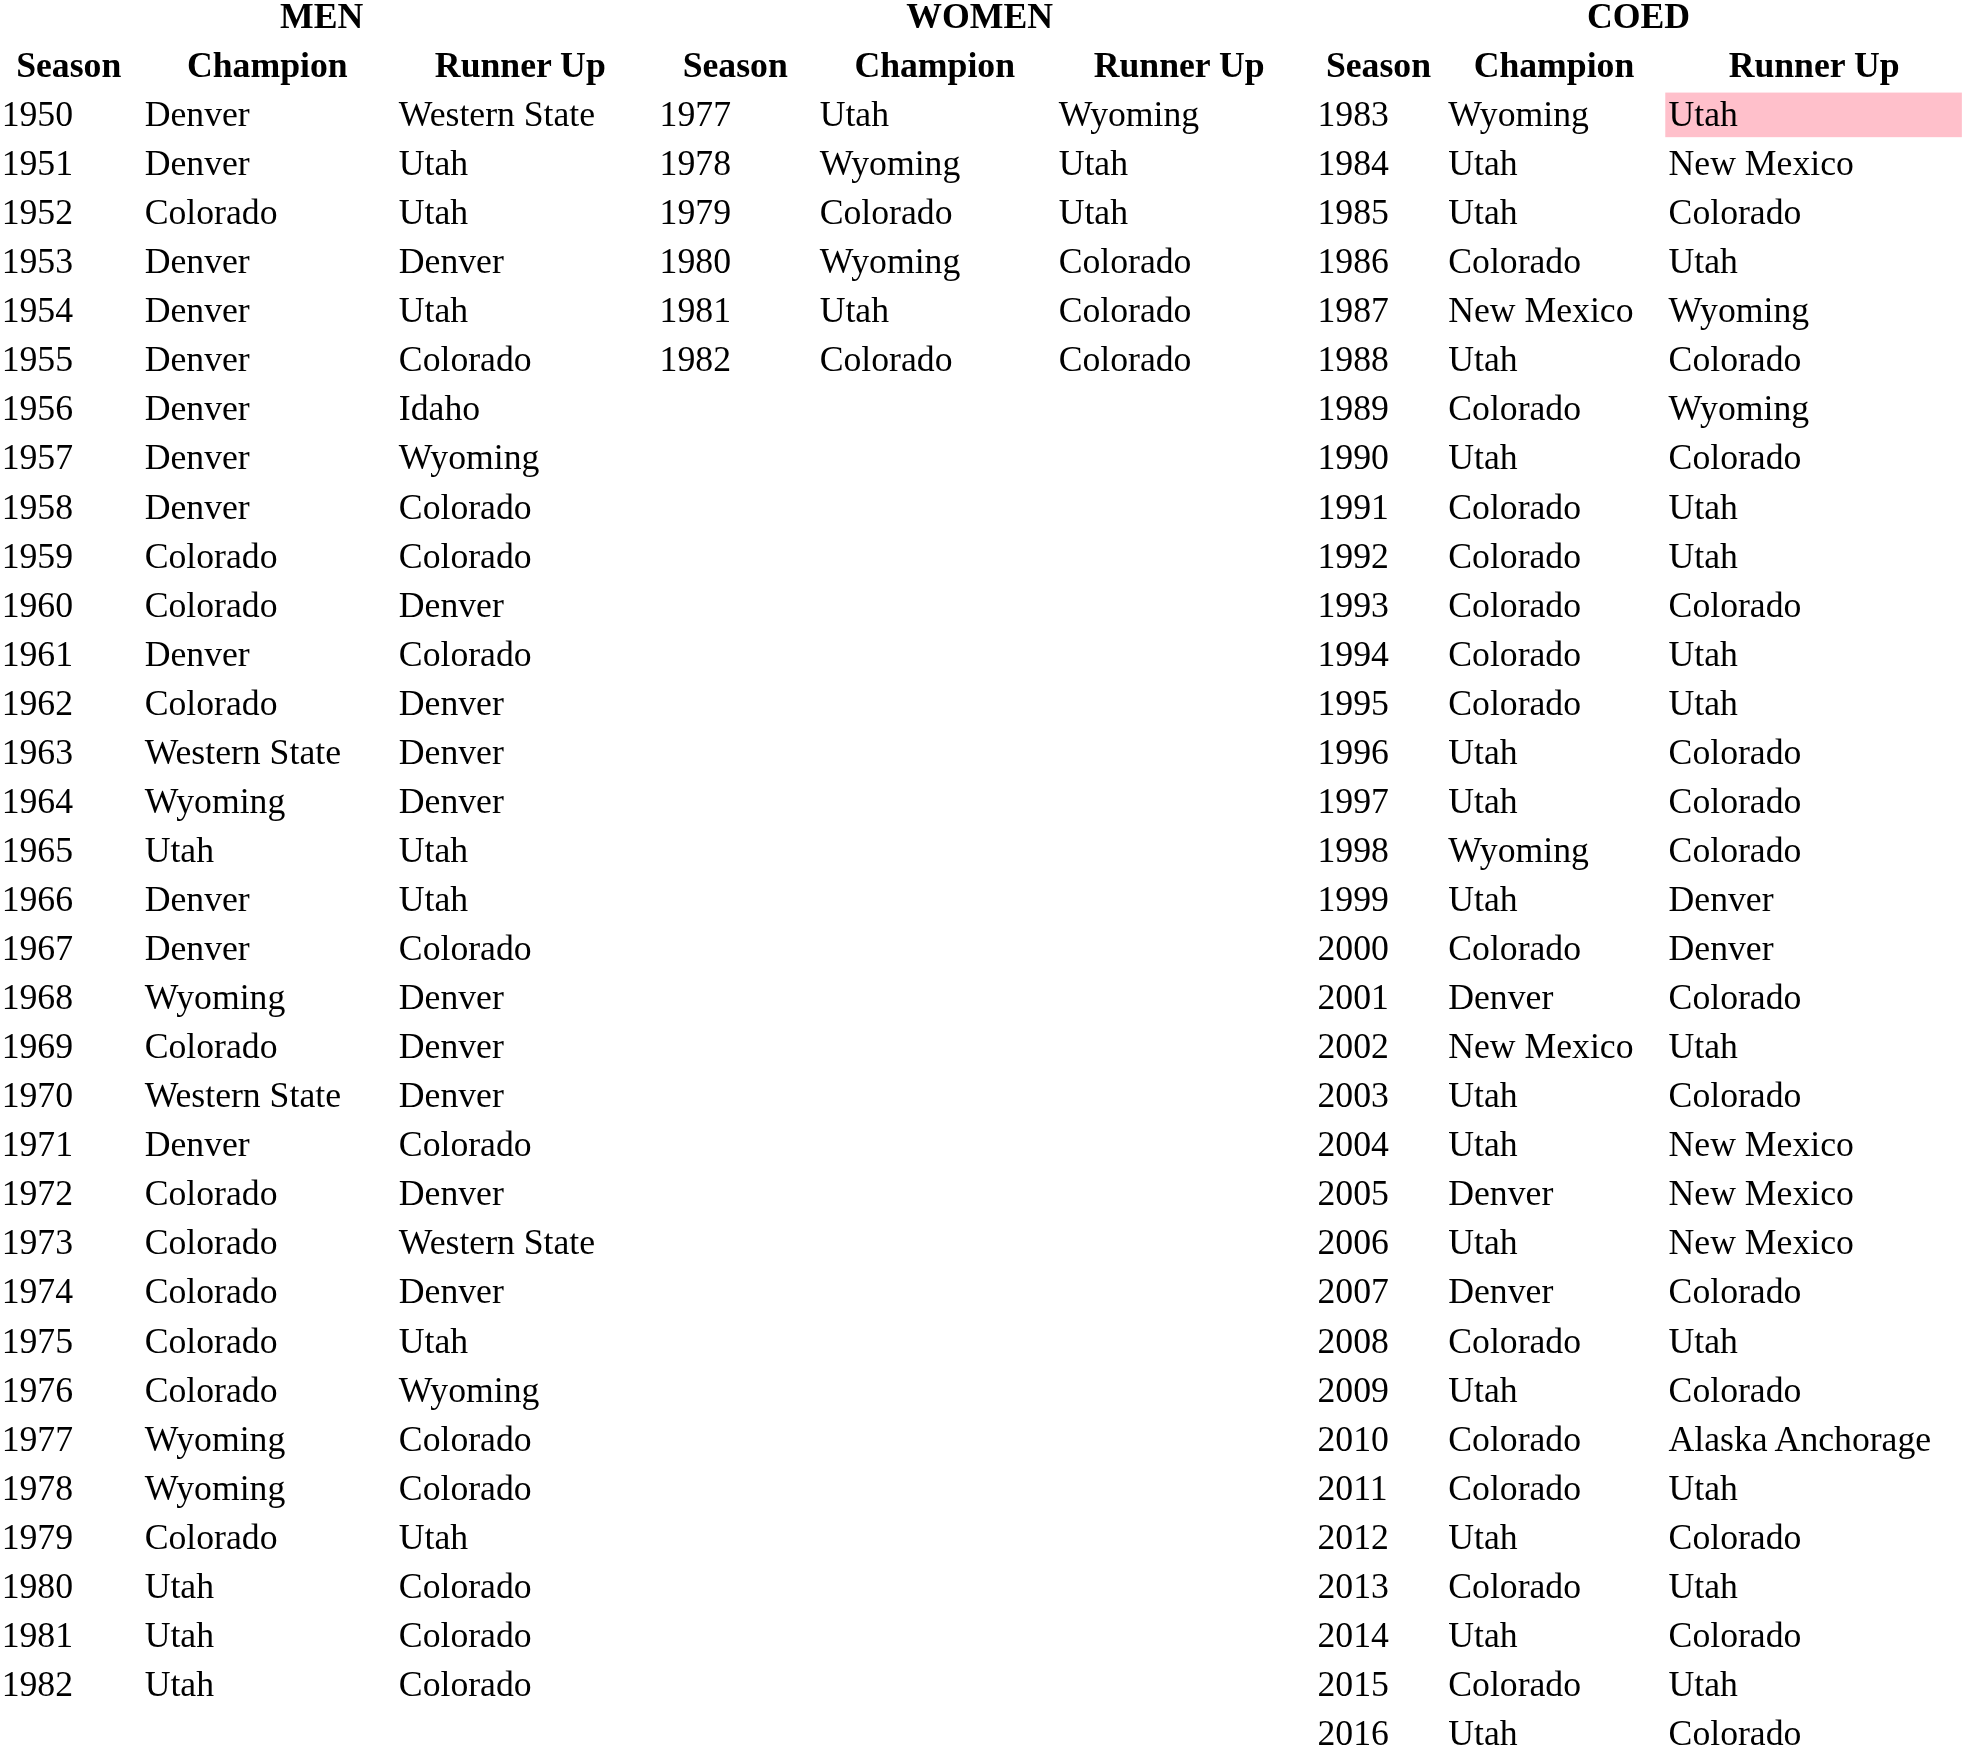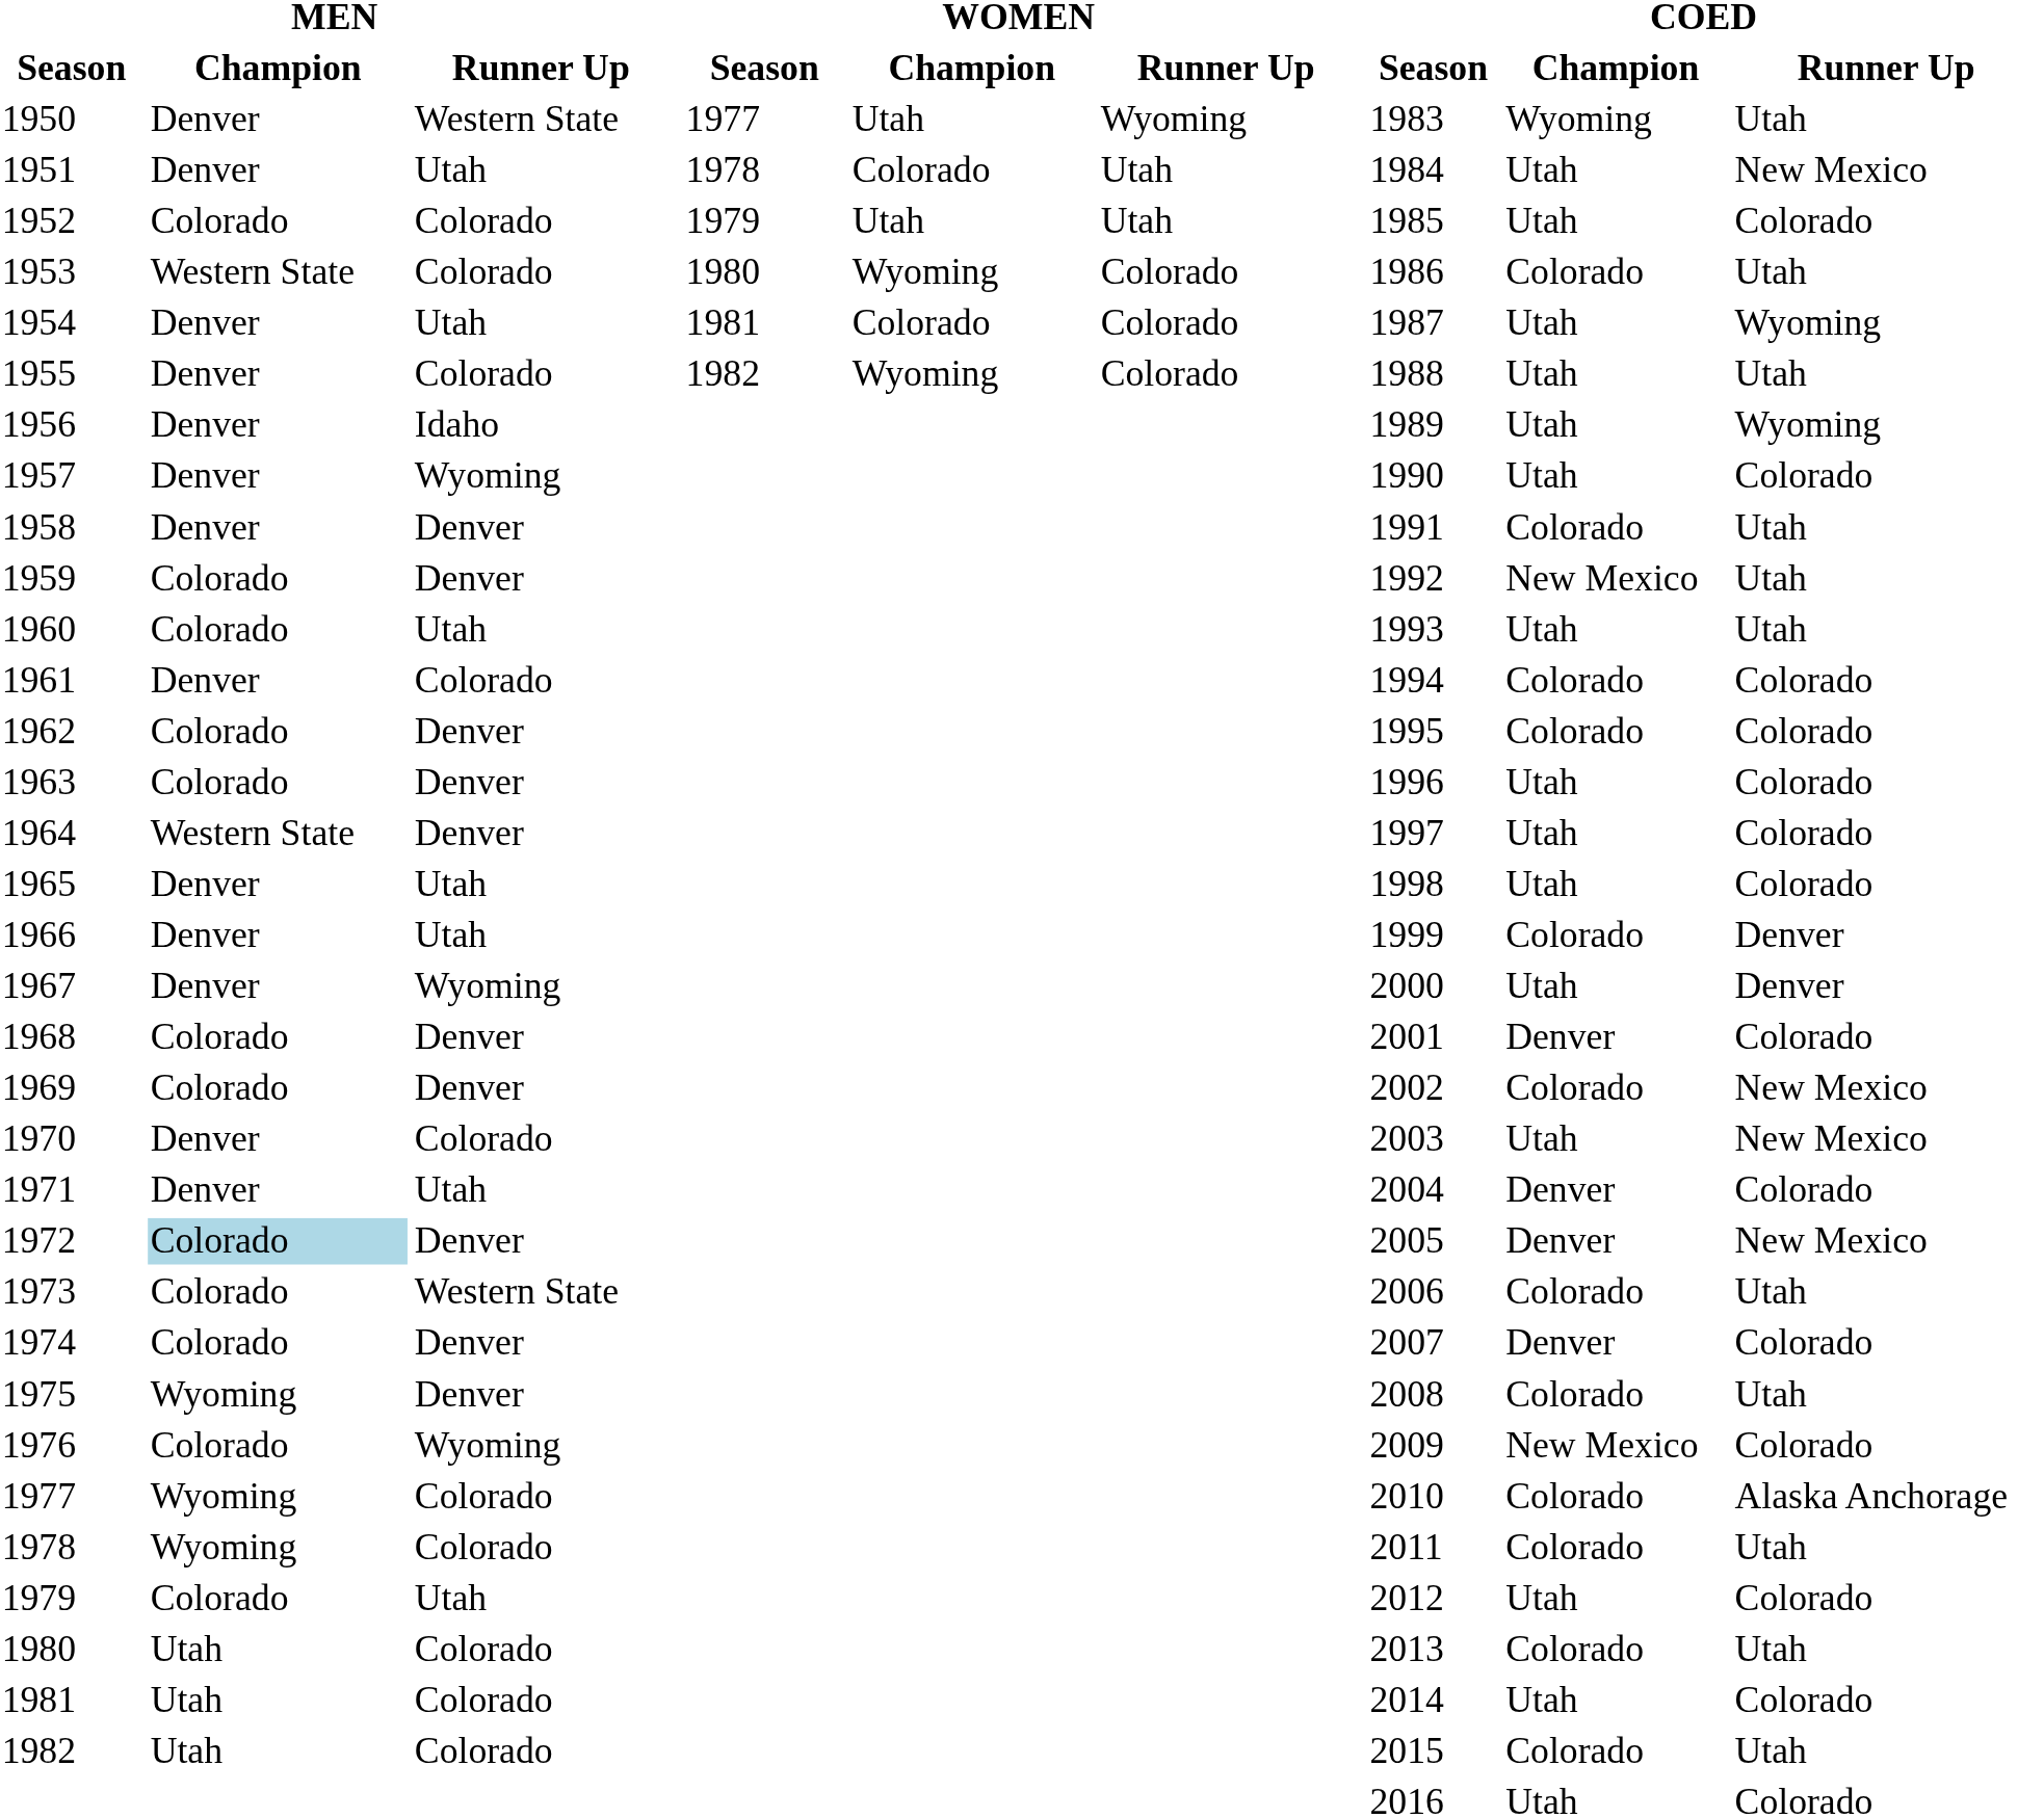1950 | COED / Runner Up: pink background -> no background
1951 | WOMEN / Champion: Wyoming -> Colorado
1952 | MEN / Runner Up: Utah -> Colorado
1952 | WOMEN / Champion: Colorado -> Utah
1953 | MEN / Champion: Denver -> Western State
1953 | MEN / Runner Up: Denver -> Colorado
1954 | WOMEN / Champion: Utah -> Colorado
1954 | COED / Champion: New Mexico -> Utah
1955 | WOMEN / Champion: Colorado -> Wyoming
1955 | COED / Runner Up: Colorado -> Utah
1956 | COED / Champion: Colorado -> Utah
1958 | MEN / Runner Up: Colorado -> Denver
1959 | MEN / Runner Up: Colorado -> Denver
1959 | COED / Champion: Colorado -> New Mexico
1960 | MEN / Runner Up: Denver -> Utah
1960 | COED / Champion: Colorado -> Utah
1960 | COED / Runner Up: Colorado -> Utah
1961 | COED / Runner Up: Utah -> Colorado
1962 | COED / Runner Up: Utah -> Colorado
1963 | MEN / Champion: Western State -> Colorado
1964 | MEN / Champion: Wyoming -> Western State
1965 | MEN / Champion: Utah -> Denver
1965 | COED / Champion: Wyoming -> Utah
1966 | COED / Champion: Utah -> Colorado
1967 | MEN / Runner Up: Colorado -> Wyoming
1967 | COED / Champion: Colorado -> Utah
1968 | MEN / Champion: Wyoming -> Colorado
1969 | COED / Champion: New Mexico -> Colorado
1969 | COED / Runner Up: Utah -> New Mexico
1970 | MEN / Champion: Western State -> Denver
1970 | MEN / Runner Up: Denver -> Colorado
1970 | COED / Runner Up: Colorado -> New Mexico
1971 | MEN / Runner Up: Colorado -> Utah
1971 | COED / Champion: Utah -> Denver
1971 | COED / Runner Up: New Mexico -> Colorado
1972 | MEN / Champion: no background -> lightblue background
1973 | COED / Champion: Utah -> Colorado
1973 | COED / Runner Up: New Mexico -> Utah
1975 | MEN / Champion: Colorado -> Wyoming
1975 | MEN / Runner Up: Utah -> Denver
1976 | COED / Champion: Utah -> New Mexico
